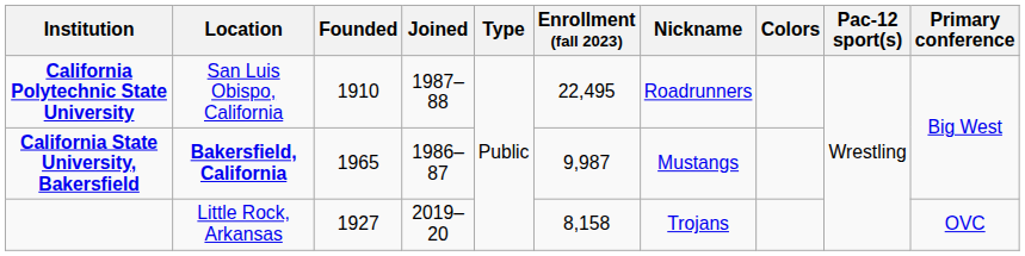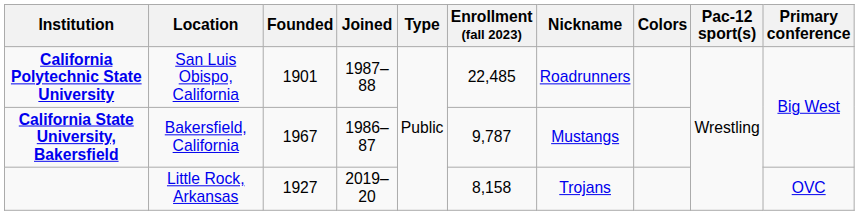California Polytechnic State University | Founded: 1910 -> 1901
California Polytechnic State University | Enrollment (fall 2023): 22,495 -> 22,485
California State University, Bakersfield | Location: bold -> normal
California State University, Bakersfield | Founded: 1965 -> 1967
California State University, Bakersfield | Enrollment (fall 2023): 9,987 -> 9,787
